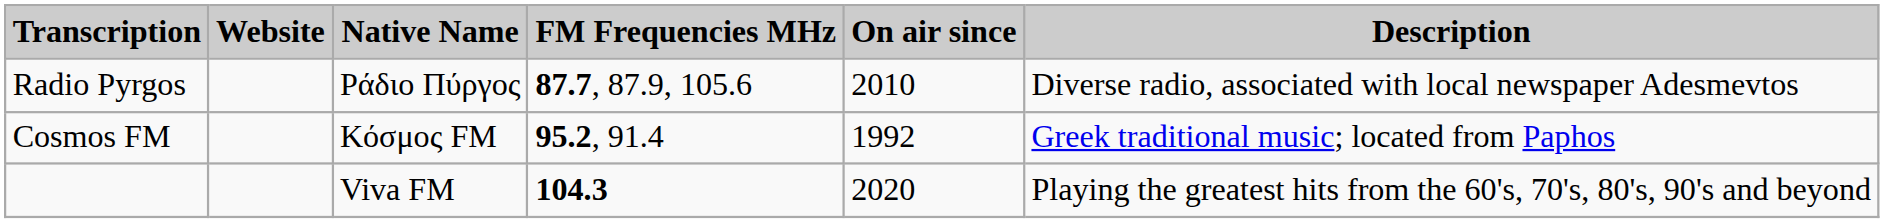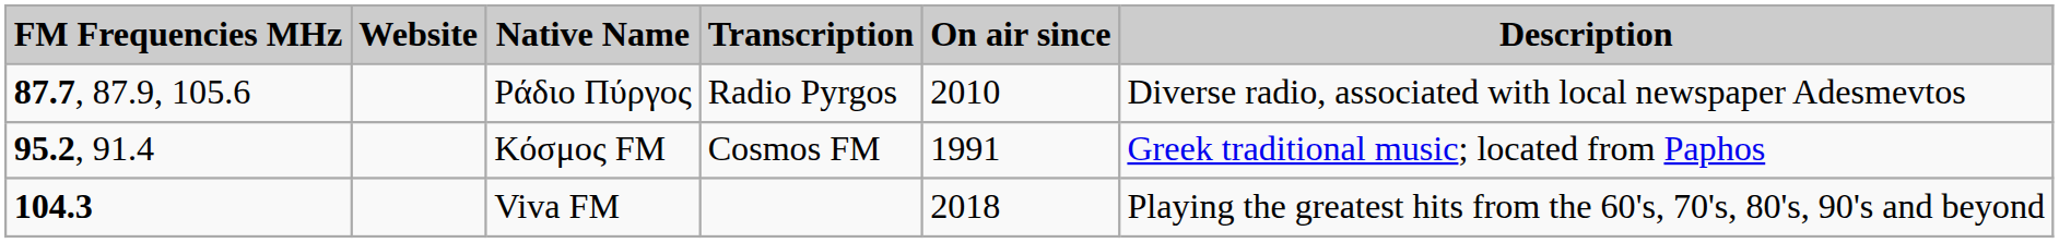columns swapped: FM Frequencies MHz <-> Transcription
Κόσμος FM | On air since: 1992 -> 1991
Viva FM | On air since: 2020 -> 2018
